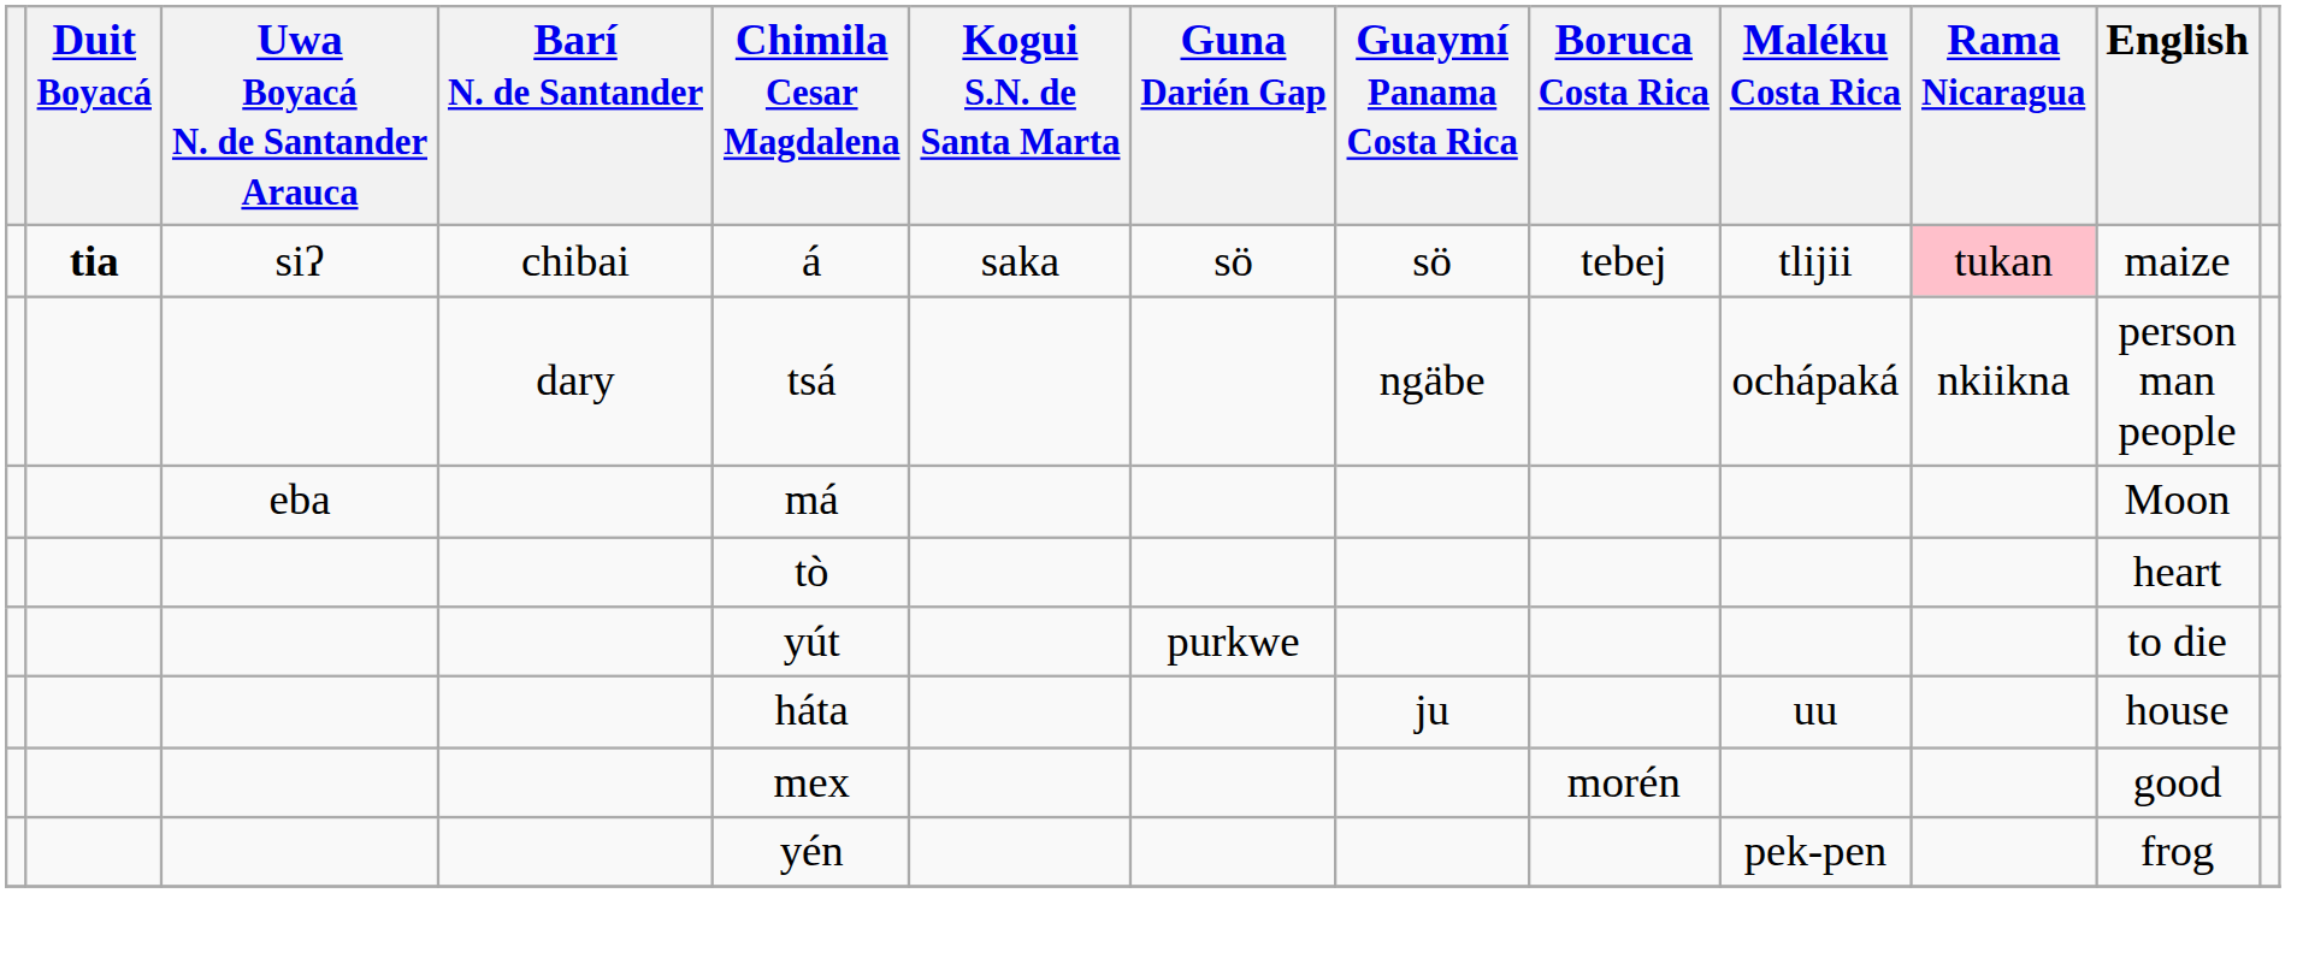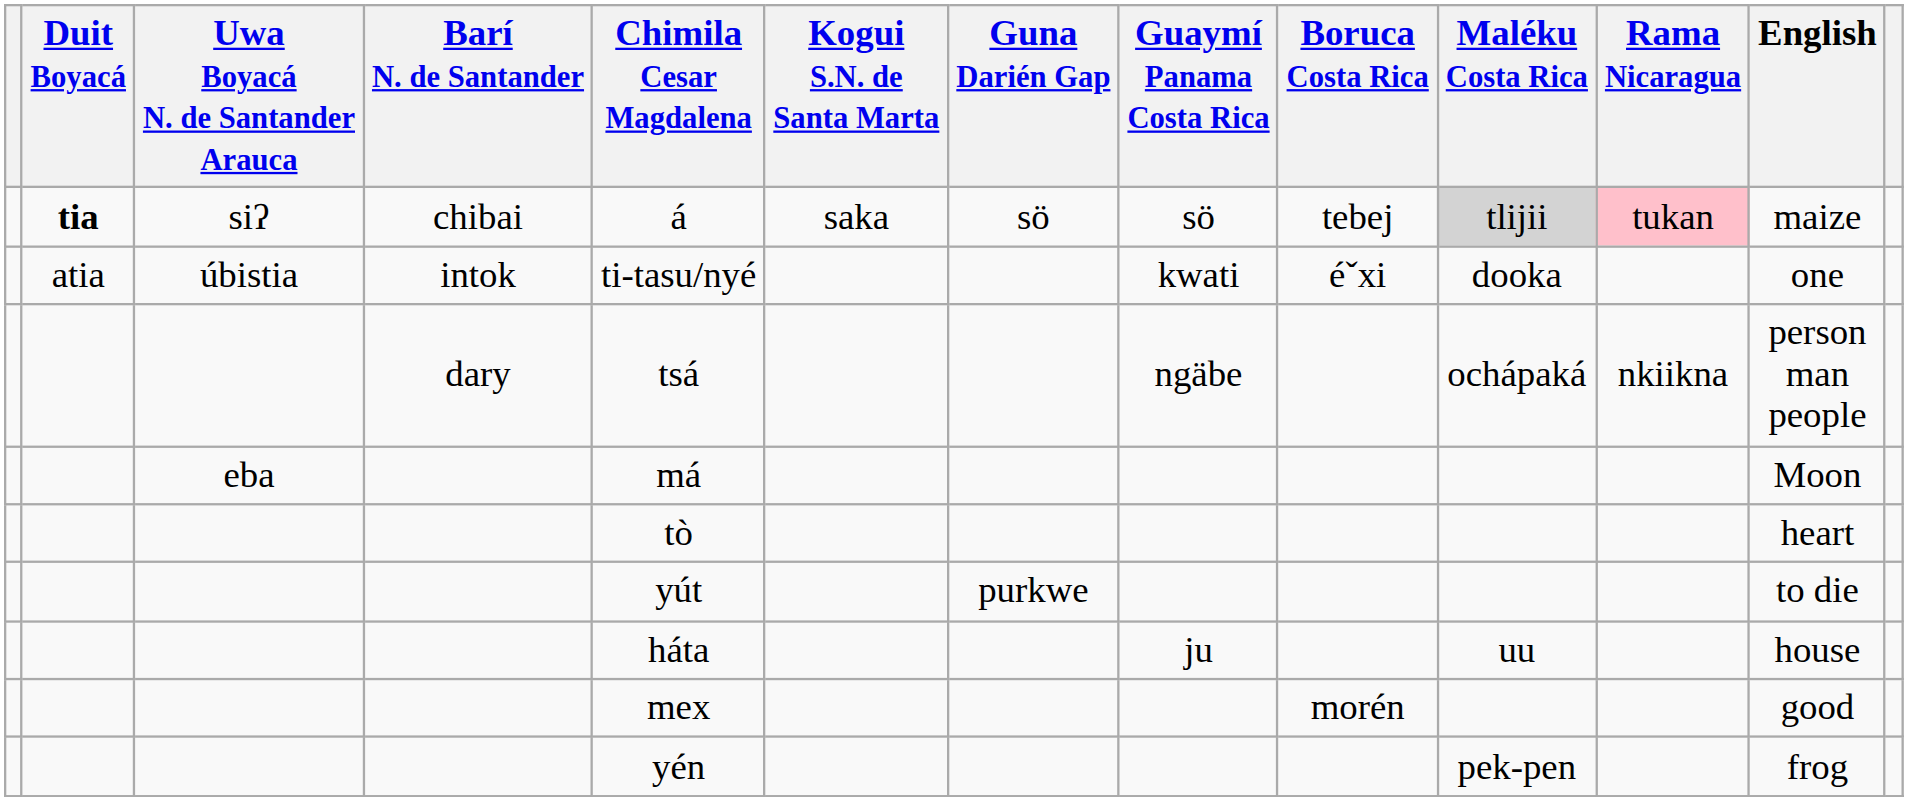siʔ | Maléku Costa Rica: no background -> lightgrey background
+ row: atia | úbistia | intok | ti-tasu/nyé | kwati | éˇxi | dooka | one
